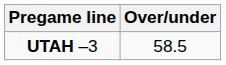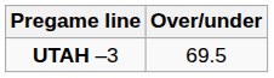UTAH –3 | Over/under: 58.5 -> 69.5
